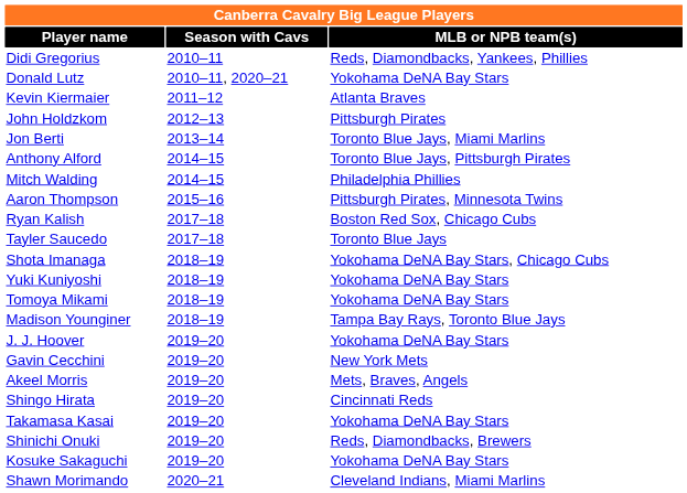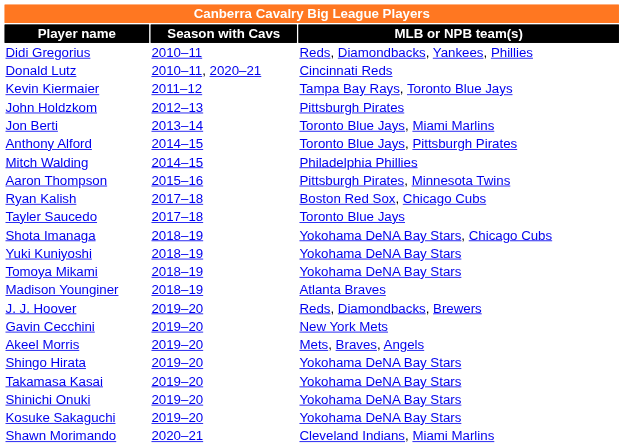Donald Lutz | MLB or NPB team(s): Yokohama DeNA Bay Stars -> Cincinnati Reds
Kevin Kiermaier | MLB or NPB team(s): Atlanta Braves -> Tampa Bay Rays, Toronto Blue Jays
Madison Younginer | MLB or NPB team(s): Tampa Bay Rays, Toronto Blue Jays -> Atlanta Braves
J. J. Hoover | MLB or NPB team(s): Yokohama DeNA Bay Stars -> Reds, Diamondbacks, Brewers
Shingo Hirata | MLB or NPB team(s): Cincinnati Reds -> Yokohama DeNA Bay Stars
Shinichi Onuki | MLB or NPB team(s): Reds, Diamondbacks, Brewers -> Yokohama DeNA Bay Stars
